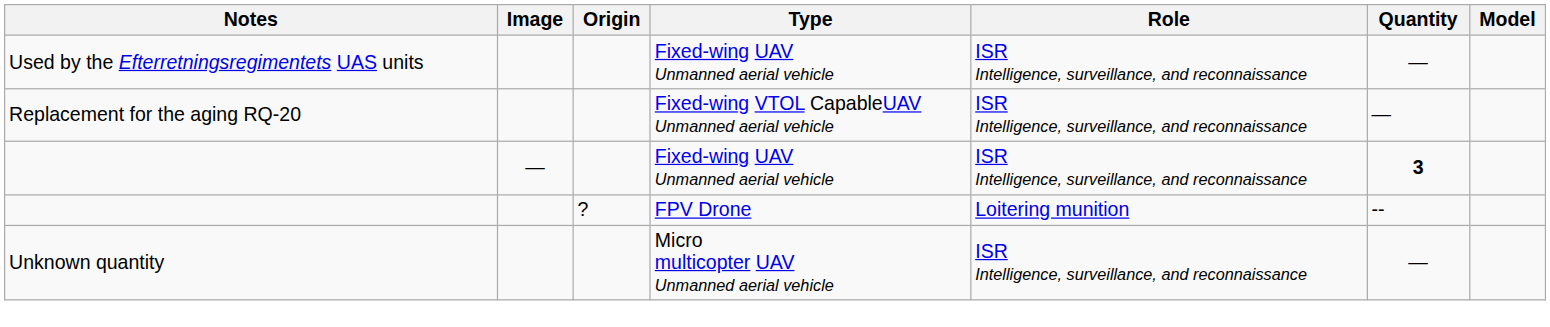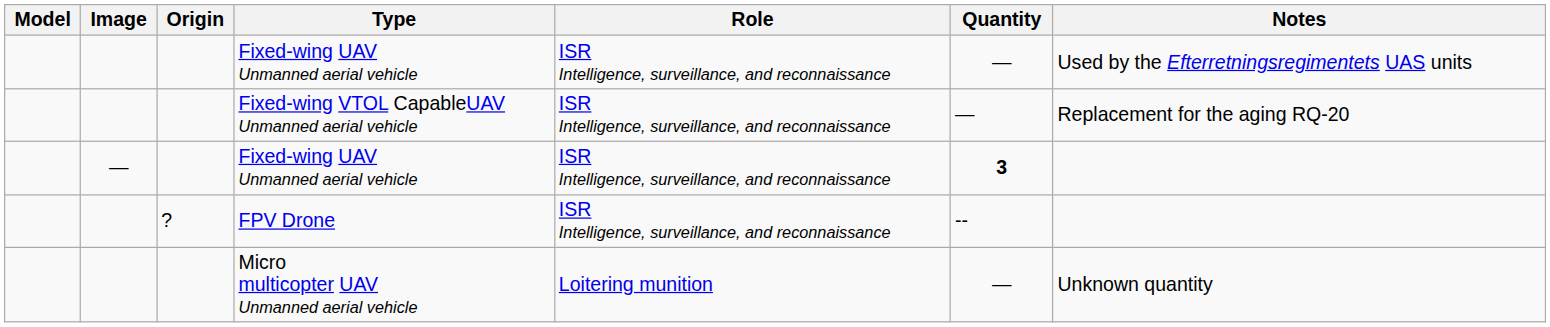columns swapped: Model <-> Notes
FPV Drone | Role: Loitering munition -> ISR Intelligence, surveillance, and reconnaissance
Micro multicopter UAV Unmanned aerial vehicle | Role: ISR Intelligence, surveillance, and reconnaissance -> Loitering munition
